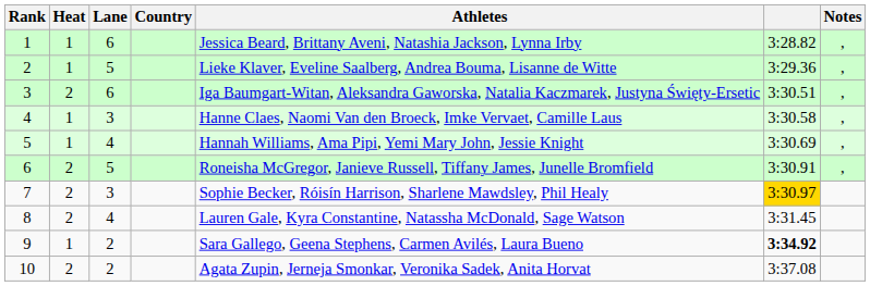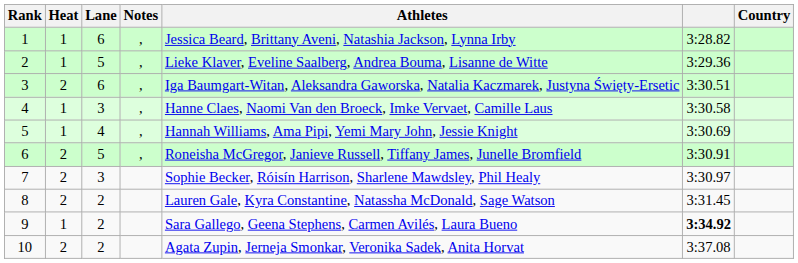columns swapped: Country <-> Notes
7 | column 6: gold background -> no background
8 | Lane: 4 -> 2
